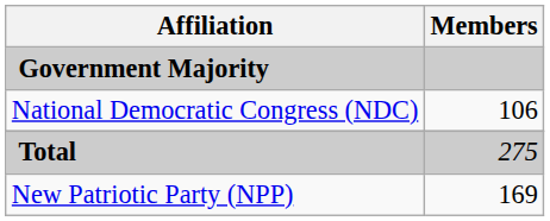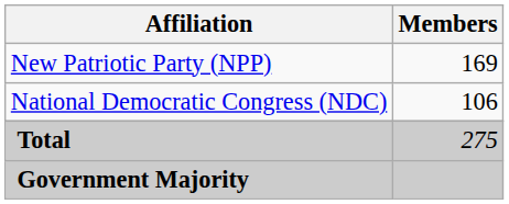rows swapped: New Patriotic Party (NPP) <-> Government Majority
